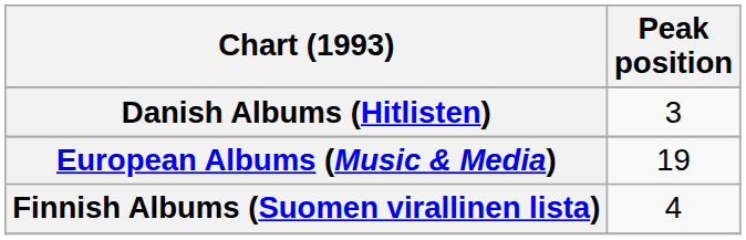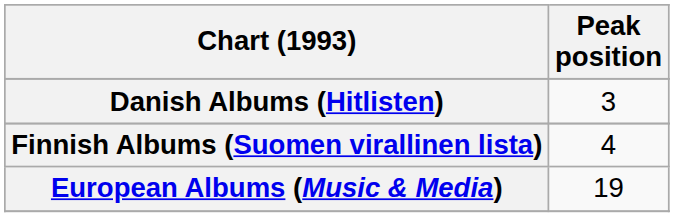rows swapped: European Albums (Music & Media) <-> Finnish Albums (Suomen virallinen lista)
